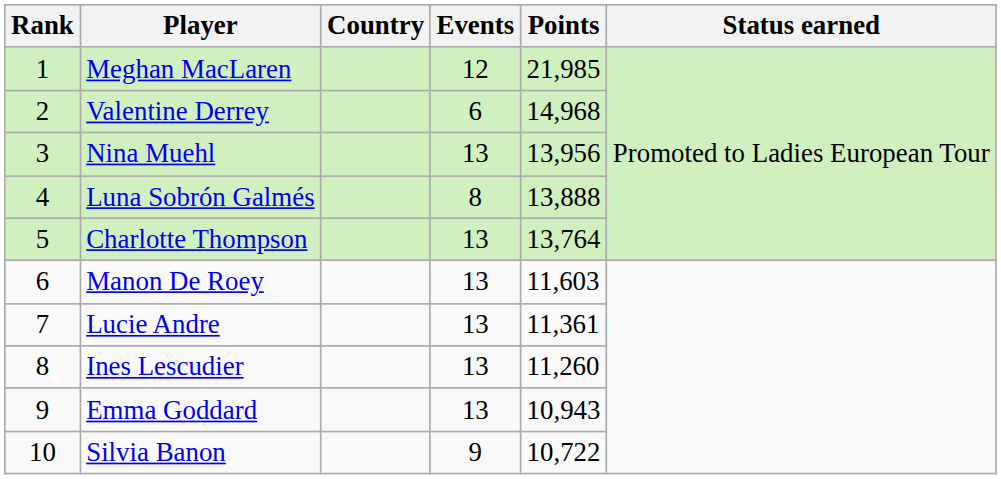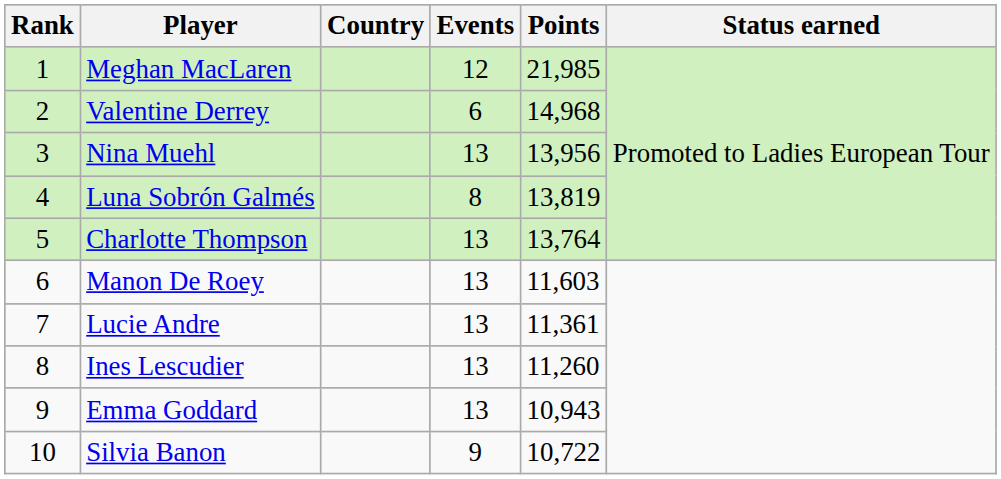Luna Sobrón Galmés | Points: 13,888 -> 13,819
